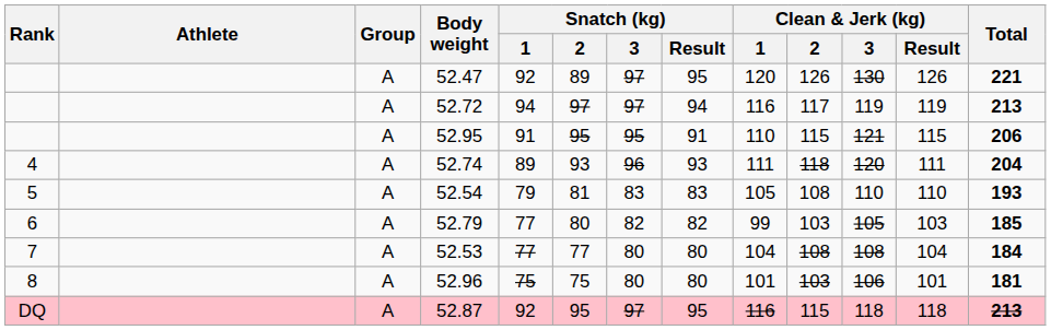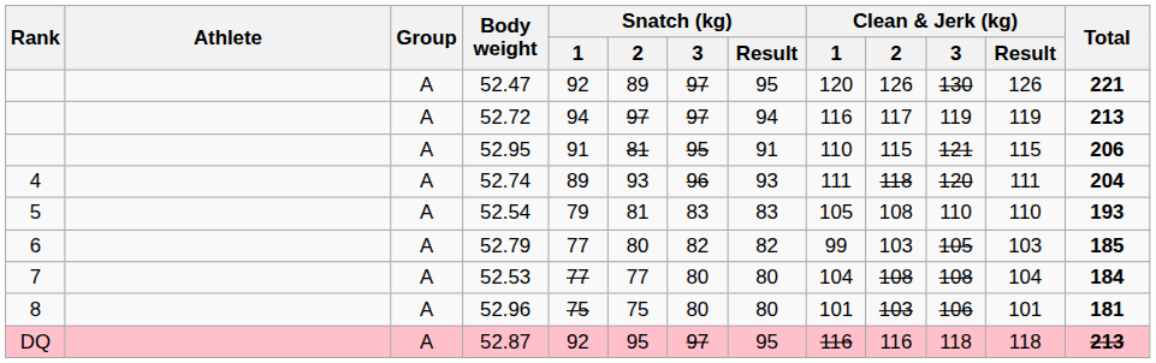52.95 | Snatch (kg) / 2: 95 -> 81
52.87 | Clean & Jerk (kg) / 2: 115 -> 116
